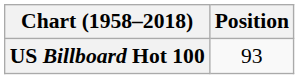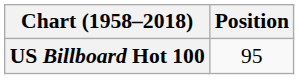US Billboard Hot 100 | Position: 93 -> 95
